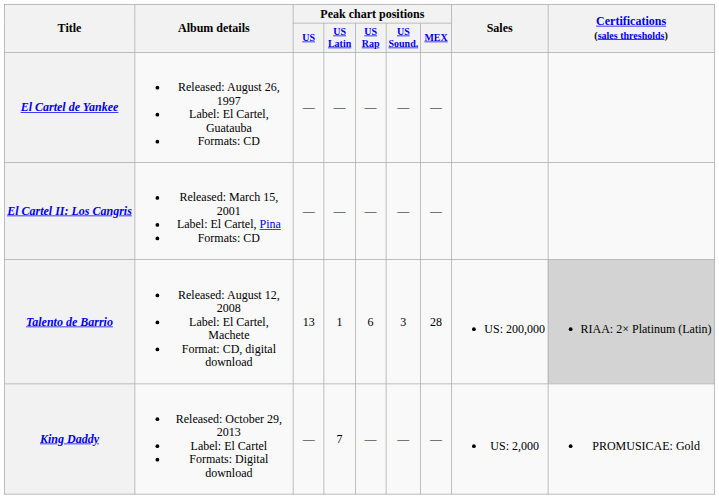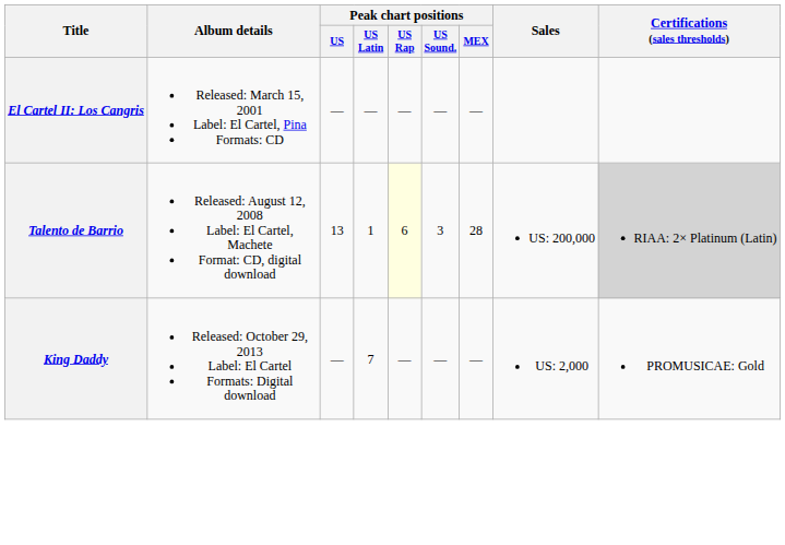- row: El Cartel de Yankee | Released: August 26, 1997 Label: El Cartel, Guatauba Formats: CD | — | — | — | — | —
Talento de Barrio | Peak chart positions / US Rap: no background -> lightyellow background
